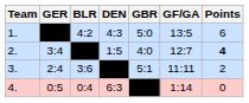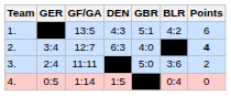columns swapped: BLR <-> GF/GA
1. | GBR: 5:0 -> 5:1
2. | DEN: 1:5 -> 6:3
3. | GBR: 5:1 -> 5:0
4. | DEN: 6:3 -> 1:5
